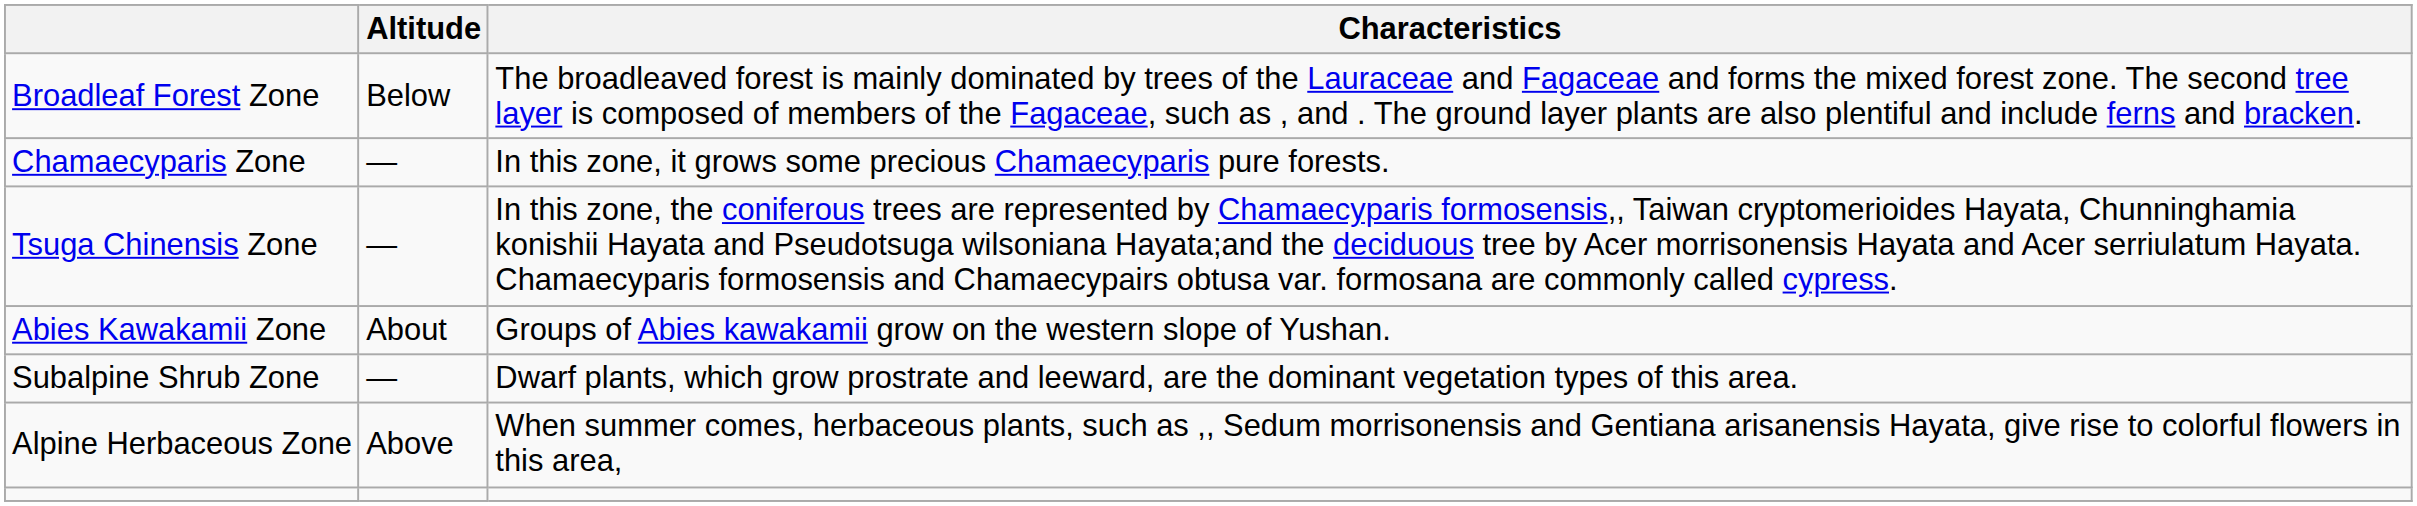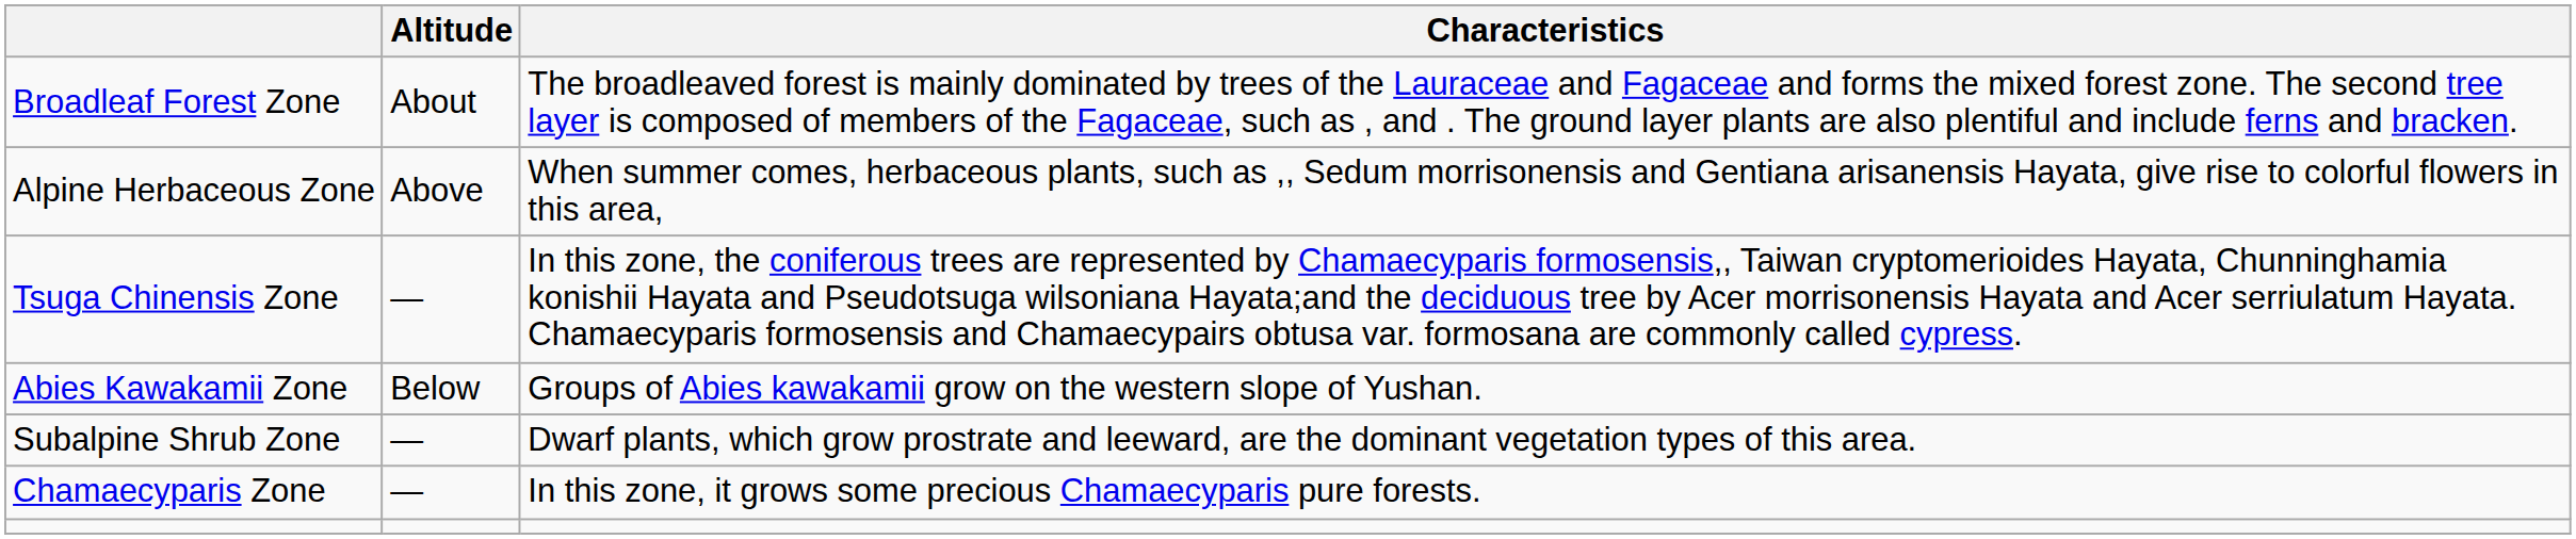Broadleaf Forest Zone | Altitude: Below -> About
rows swapped: Chamaecyparis Zone <-> Alpine Herbaceous Zone
Abies Kawakamii Zone | Altitude: About -> Below
